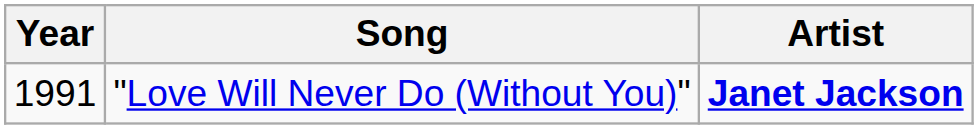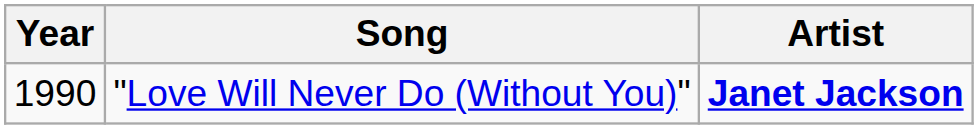"Love Will Never Do (Without You)" | Year: 1991 -> 1990
